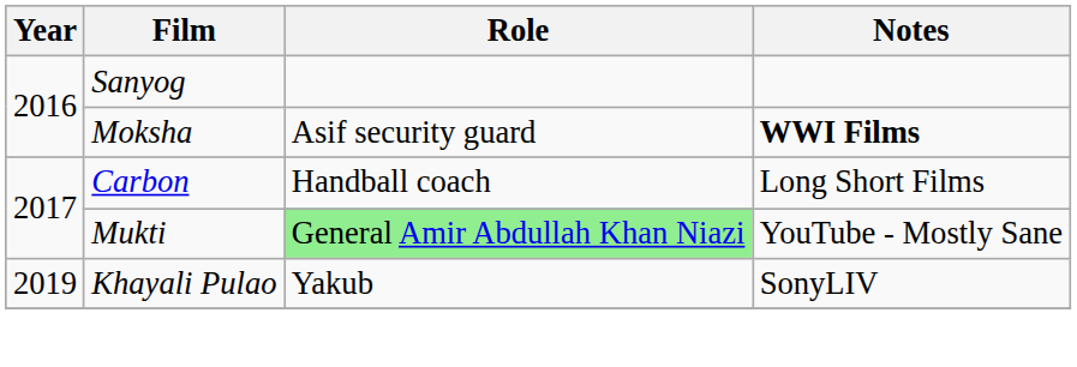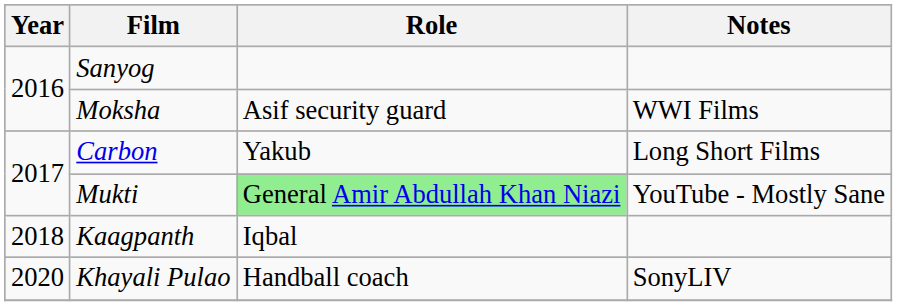Moksha | Notes: bold -> normal
Carbon | Role: Handball coach -> Yakub
+ row: 2018 | Kaagpanth | Iqbal
Khayali Pulao | Year: 2019 -> 2020
Khayali Pulao | Role: Yakub -> Handball coach
